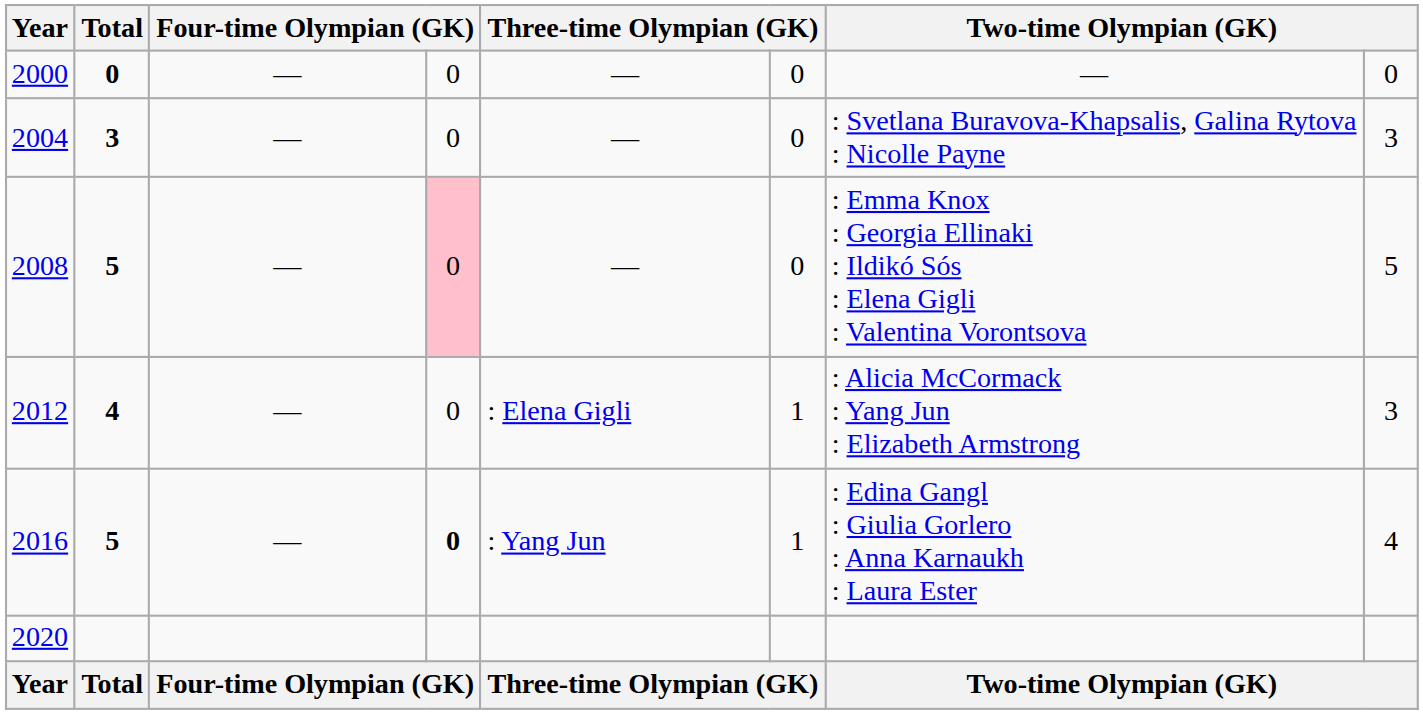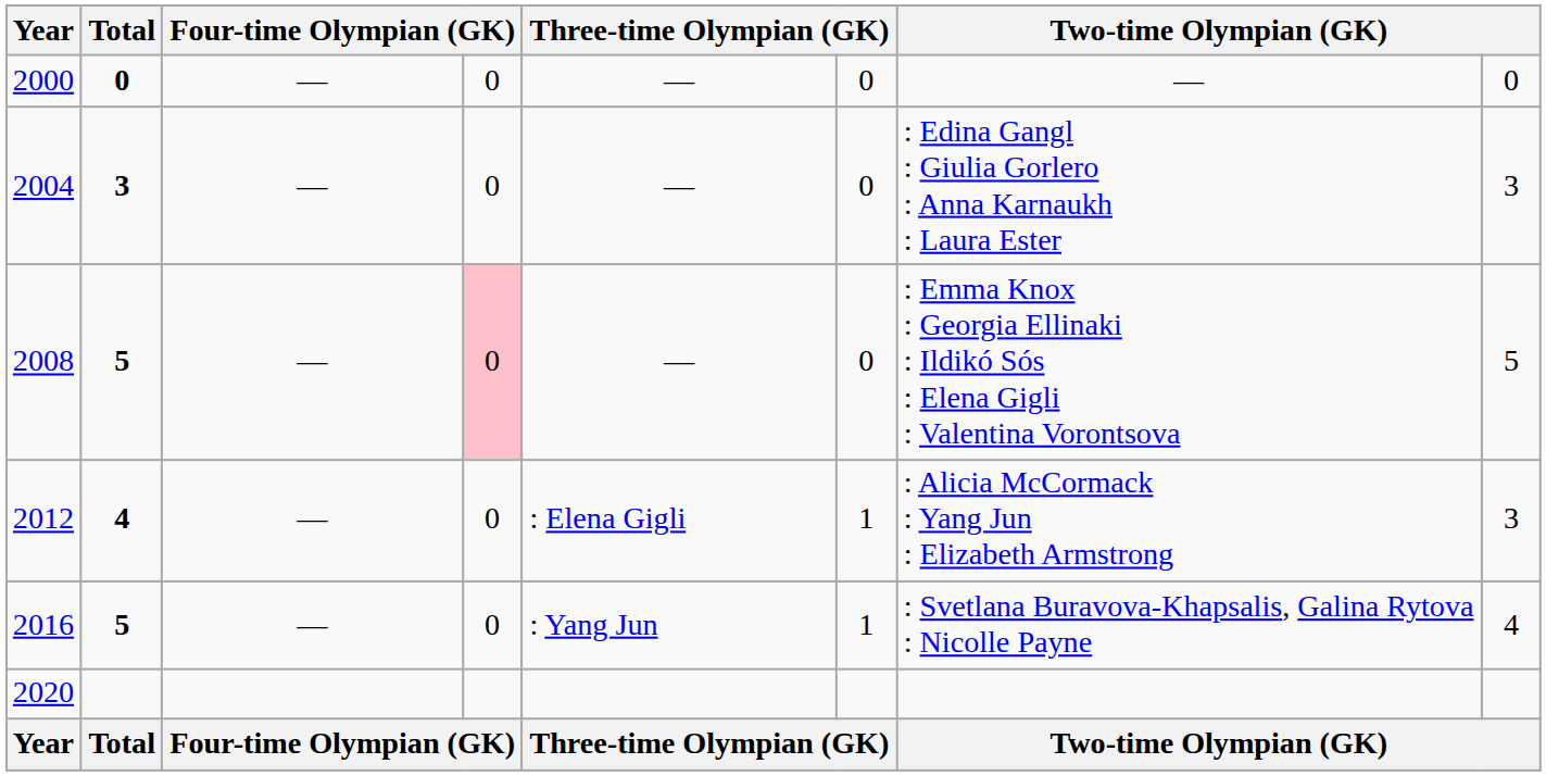2004 | column 7: : Svetlana Buravova-Khapsalis, Galina Rytova : Nicolle Payne -> : Edina Gangl : Giulia Gorlero : Anna Karnaukh : Laura Ester
2016 | column 4: bold -> normal
2016 | column 7: : Edina Gangl : Giulia Gorlero : Anna Karnaukh : Laura Ester -> : Svetlana Buravova-Khapsalis, Galina Rytova : Nicolle Payne
